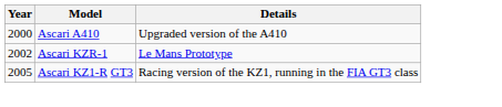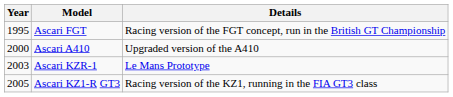+ row: 1995 | Ascari FGT | Racing version of the FGT concept, run in the British GT Championship
Ascari KZR-1 | Year: 2002 -> 2003
